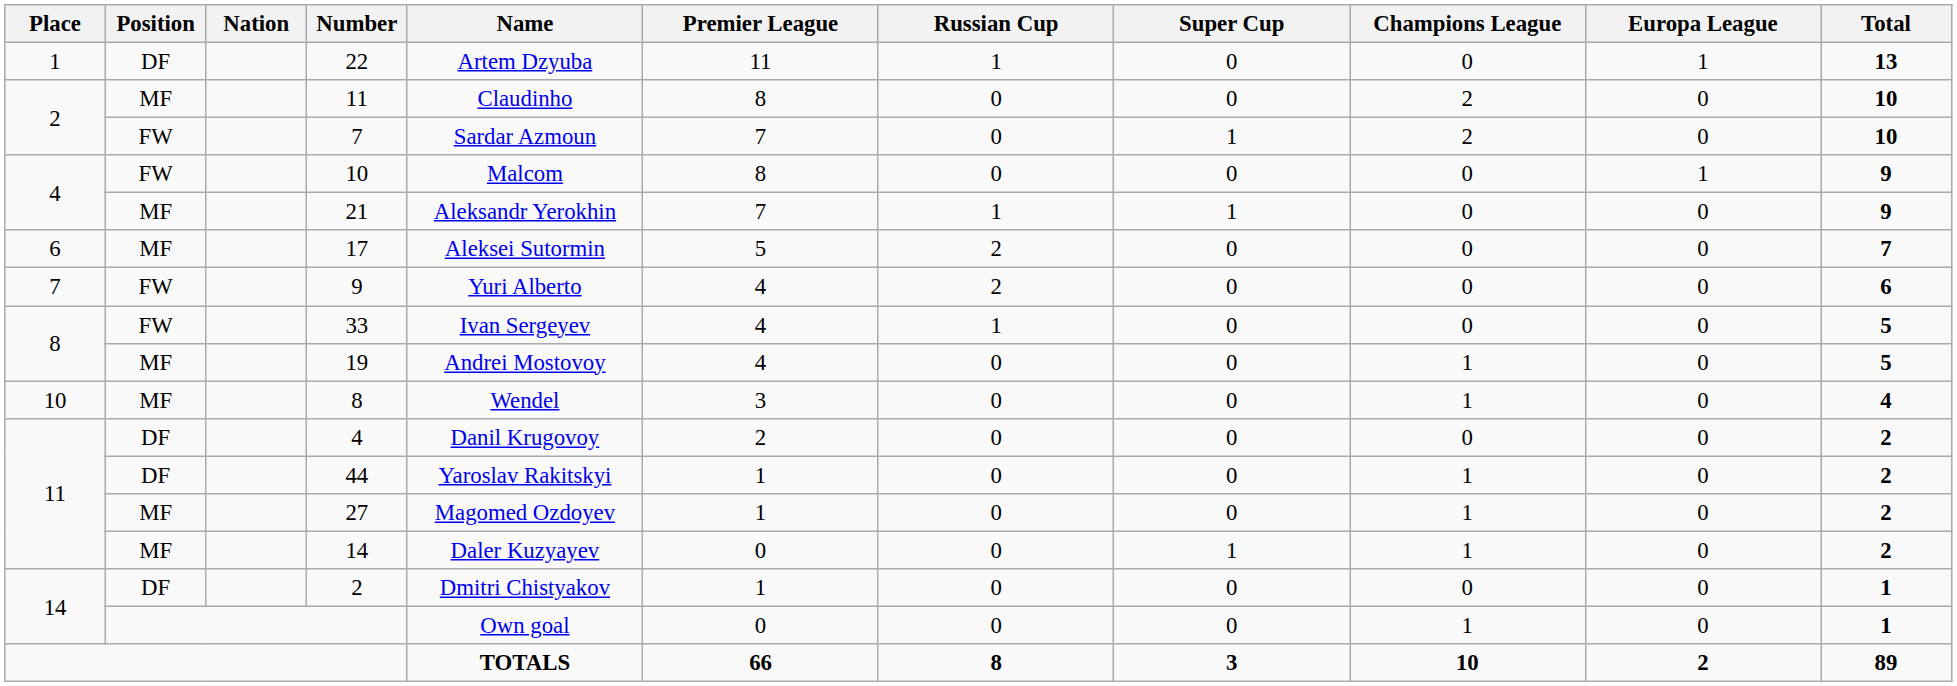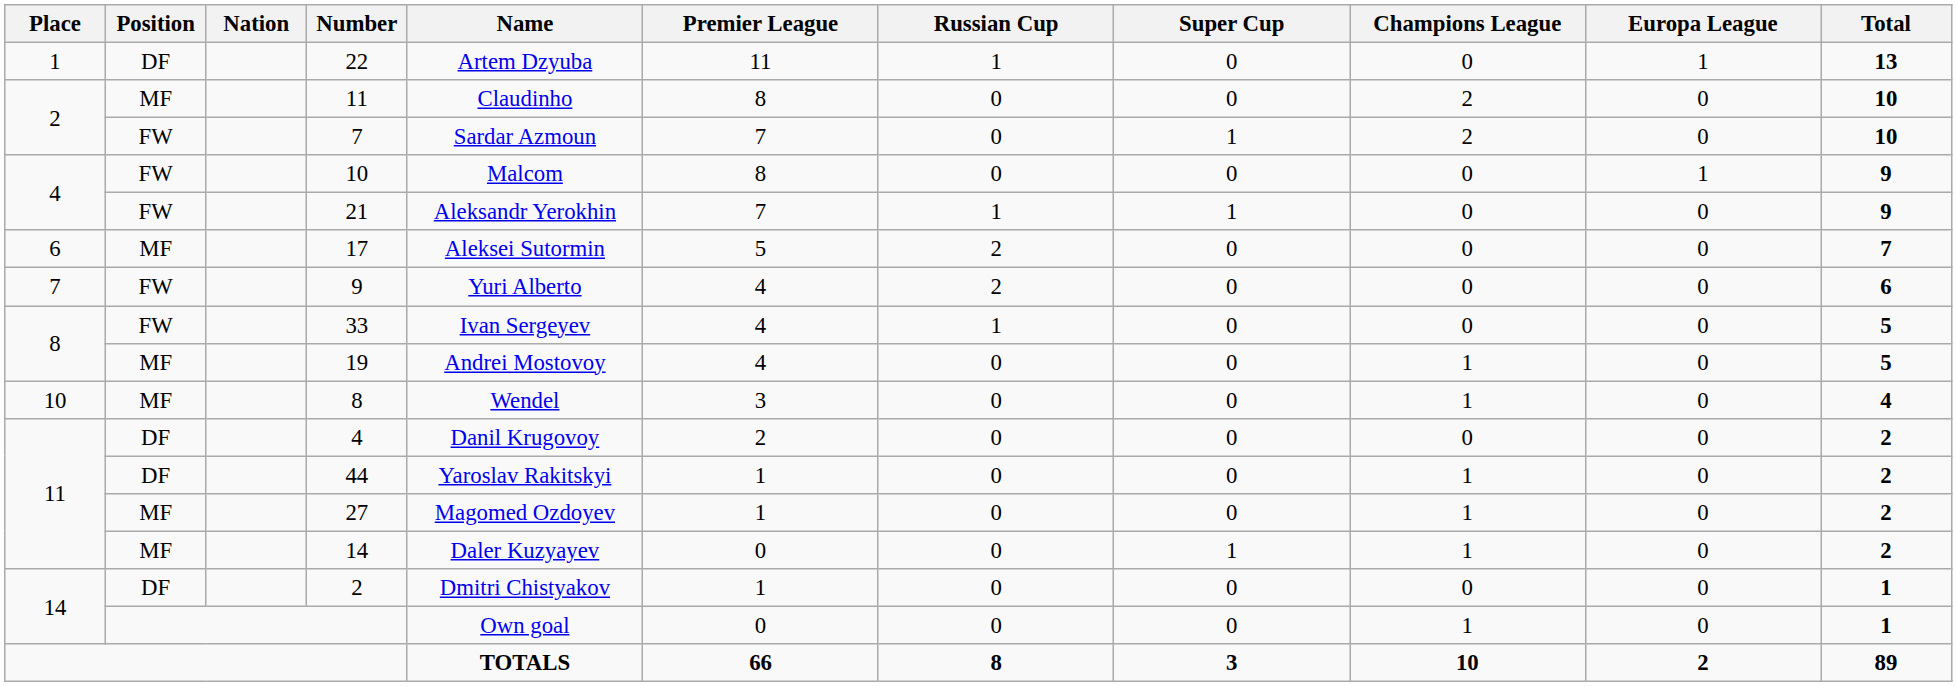21 | Position: MF -> FW
